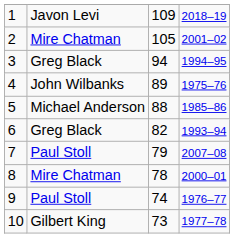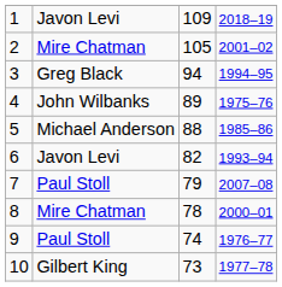6 | column 2: Greg Black -> Javon Levi
